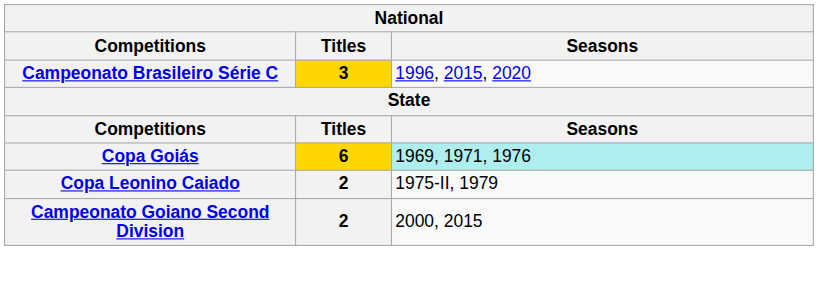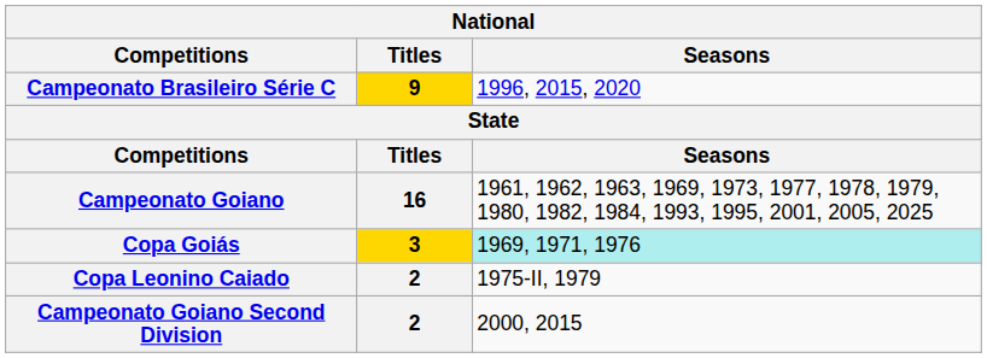Campeonato Brasileiro Série C | Titles: 3 -> 9
+ row: Campeonato Goiano | 16 | 1961, 1962, 1963, 1969, 1973, 1977, 1978, 1979, 1980, 1982, 1984, 1993, 1995, 2001, 2005, 2025
Copa Goiás | Titles: 6 -> 3
